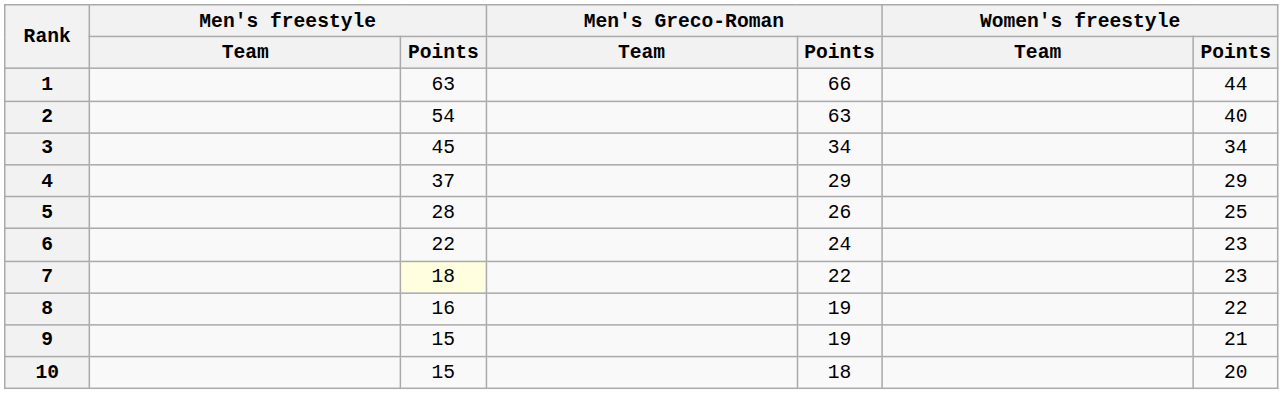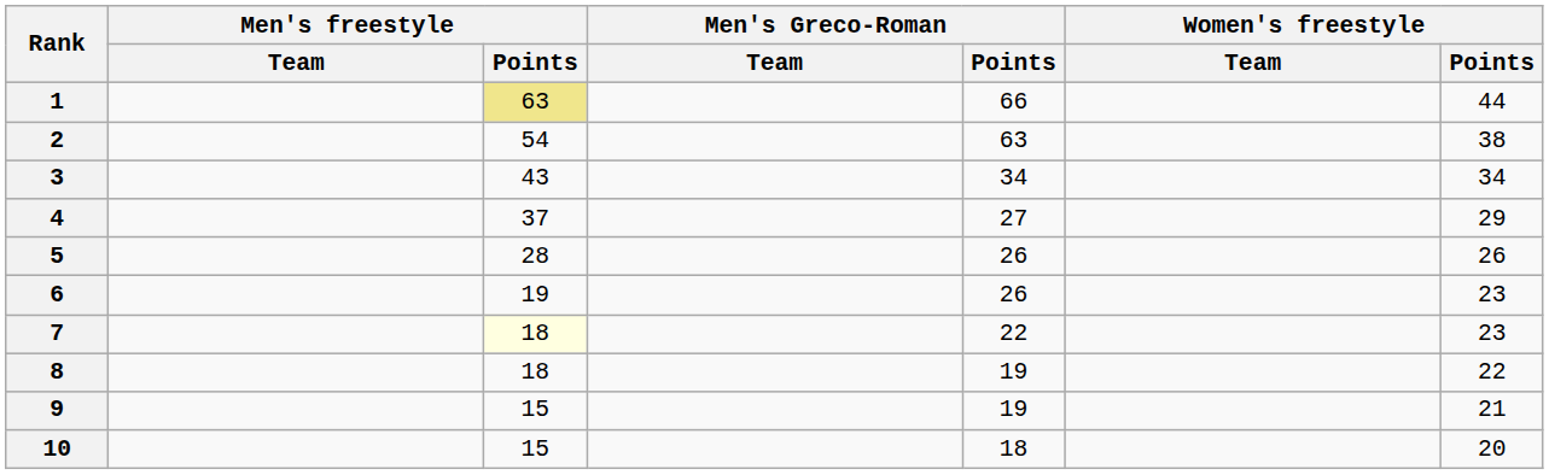1 | Men's freestyle / Points: no background -> khaki background
2 | Women's freestyle / Points: 40 -> 38
3 | Men's freestyle / Points: 45 -> 43
4 | Men's Greco-Roman / Points: 29 -> 27
5 | Women's freestyle / Points: 25 -> 26
6 | Men's freestyle / Points: 22 -> 19
6 | Men's Greco-Roman / Points: 24 -> 26
8 | Men's freestyle / Points: 16 -> 18
